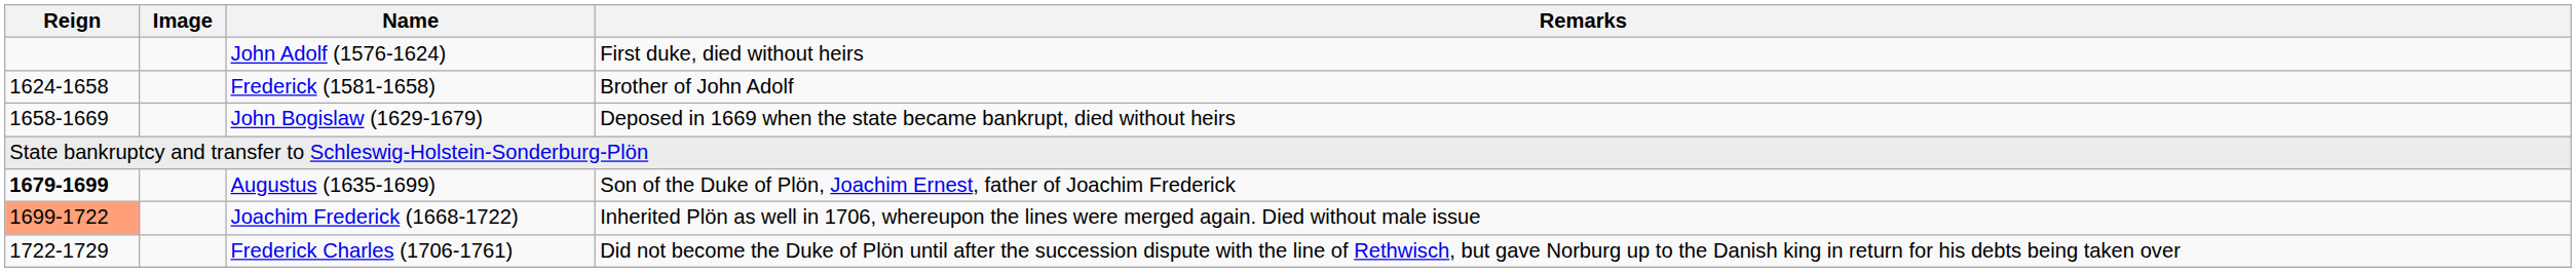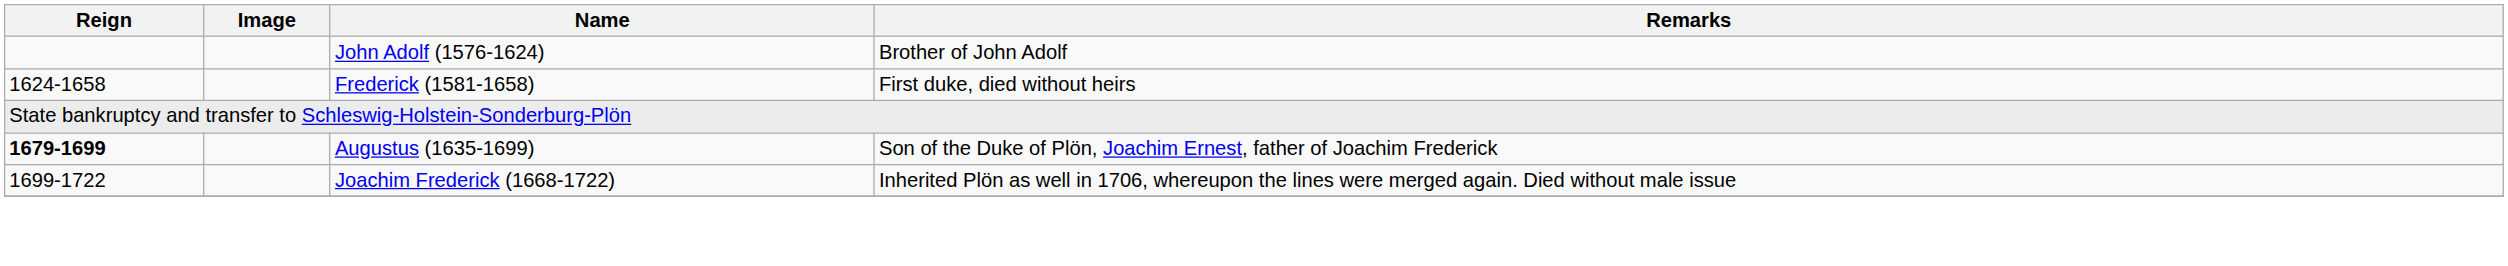John Adolf (1576-1624) | Remarks: First duke, died without heirs -> Brother of John Adolf
Frederick (1581-1658) | Remarks: Brother of John Adolf -> First duke, died without heirs
- row: 1658-1669 | John Bogislaw (1629-1679) | Deposed in 1669 when the state became bankrupt, died without heirs
Joachim Frederick (1668-1722) | Reign: lightsalmon background -> no background
- row: 1722-1729 | Frederick Charles (1706-1761) | Did not become the Duke of Plön until after the succession dispute with the line of Rethwisch, but gave Norburg up to the Danish king in return for his debts being taken over
